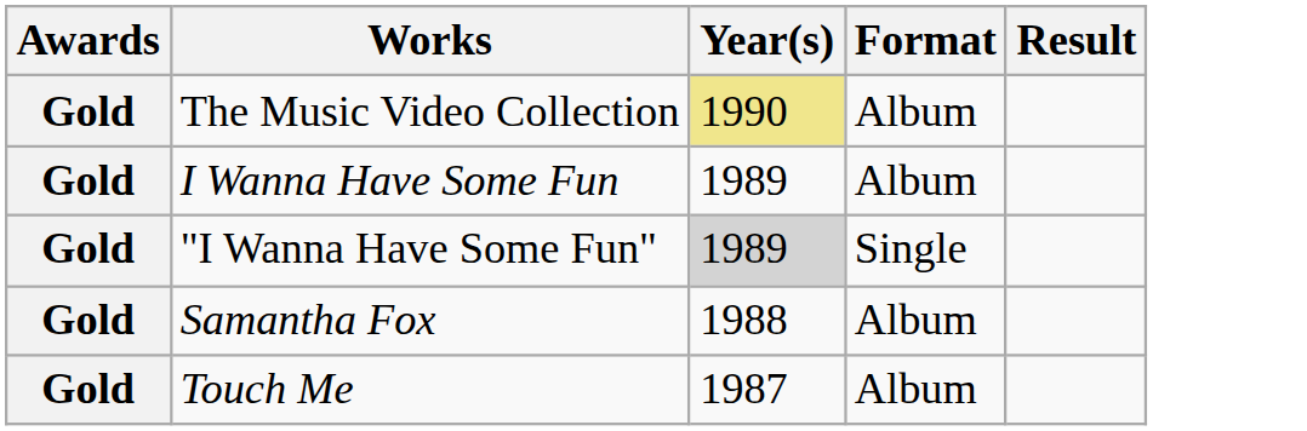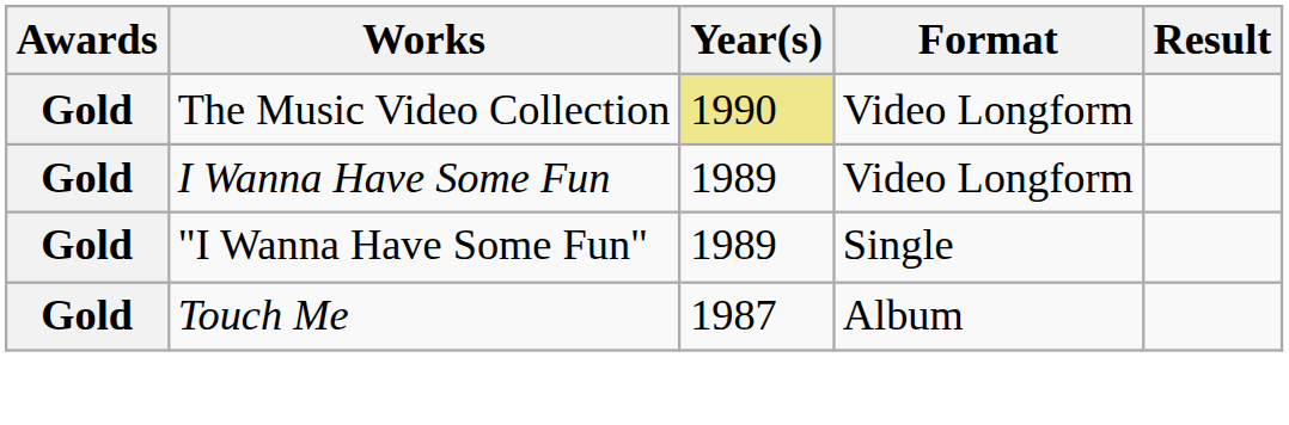The Music Video Collection | Format: Album -> Video Longform
I Wanna Have Some Fun | Format: Album -> Video Longform
"I Wanna Have Some Fun" | Year(s): lightgrey background -> no background
- row: Gold | Samantha Fox | 1988 | Album
